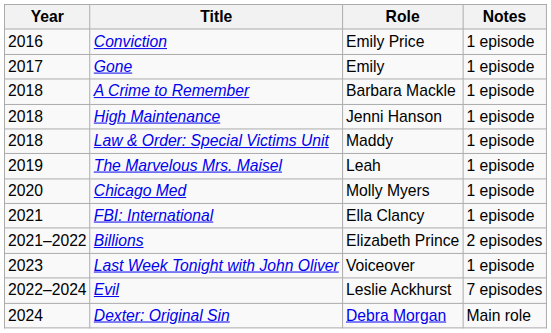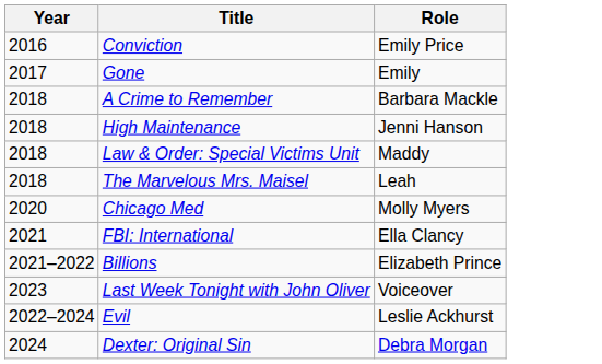- column: Notes | 1 episode | 1 episode | 1 episode | 1 episode | 1 episode | 1 episode | 1 episode | 1 episode | 2 episodes | 1 episode | 7 episodes | Main role
The Marvelous Mrs. Maisel | Year: 2019 -> 2018
